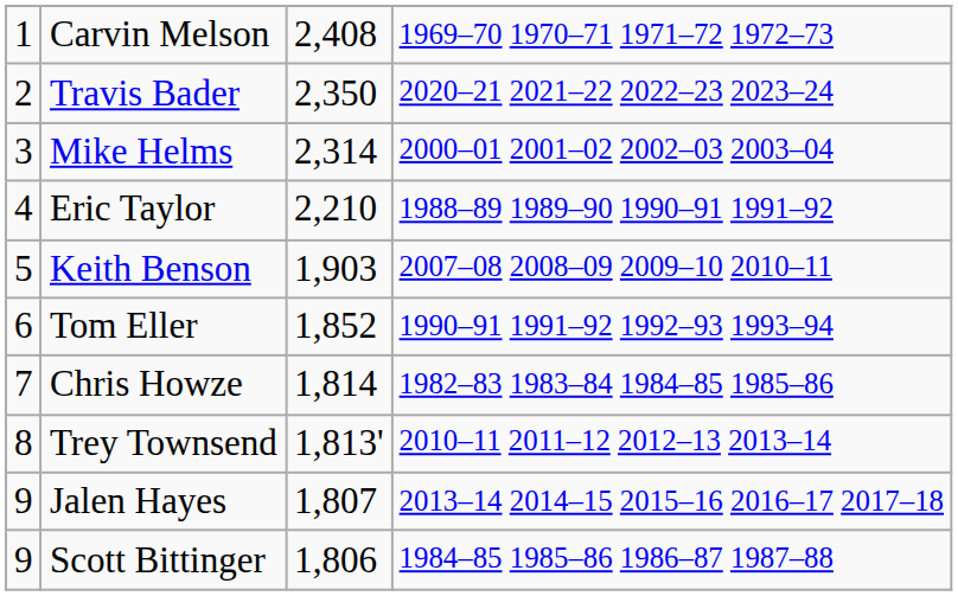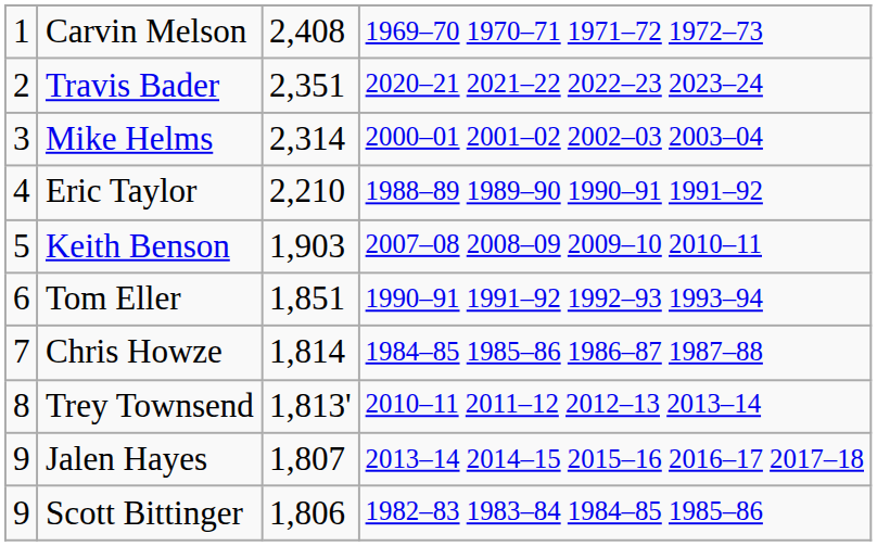Travis Bader | column 3: 2,350 -> 2,351
Tom Eller | column 3: 1,852 -> 1,851
Chris Howze | column 4: 1982–83 1983–84 1984–85 1985–86 -> 1984–85 1985–86 1986–87 1987–88
Scott Bittinger | column 4: 1984–85 1985–86 1986–87 1987–88 -> 1982–83 1983–84 1984–85 1985–86
